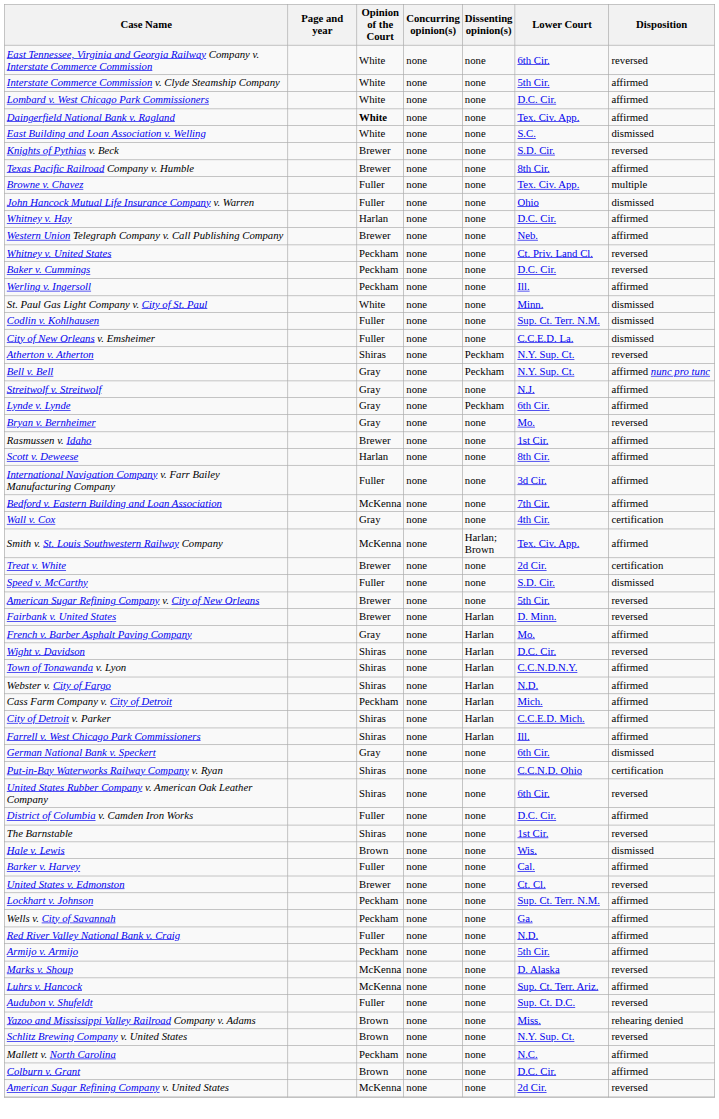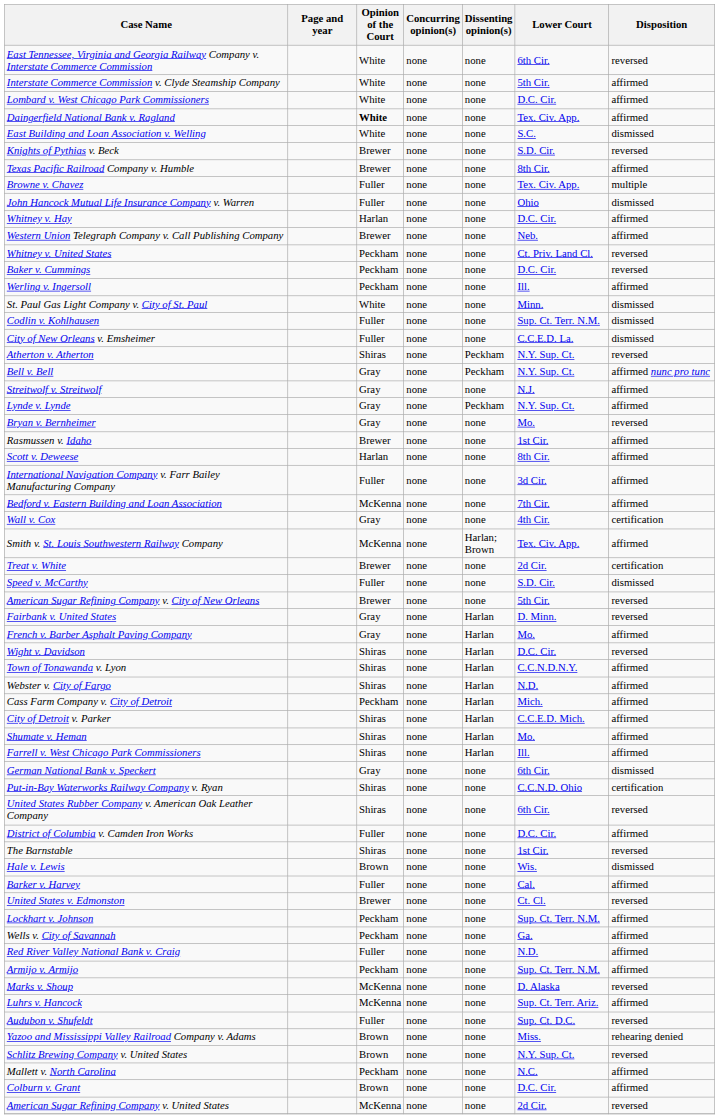Lynde v. Lynde | Lower Court: 6th Cir. -> N.Y. Sup. Ct.
Fairbank v. United States | Opinion of the Court: Brewer -> Gray
+ row: Shumate v. Heman | Shiras | none | Harlan | Mo. | affirmed
Armijo v. Armijo | Lower Court: 5th Cir. -> Sup. Ct. Terr. N.M.
